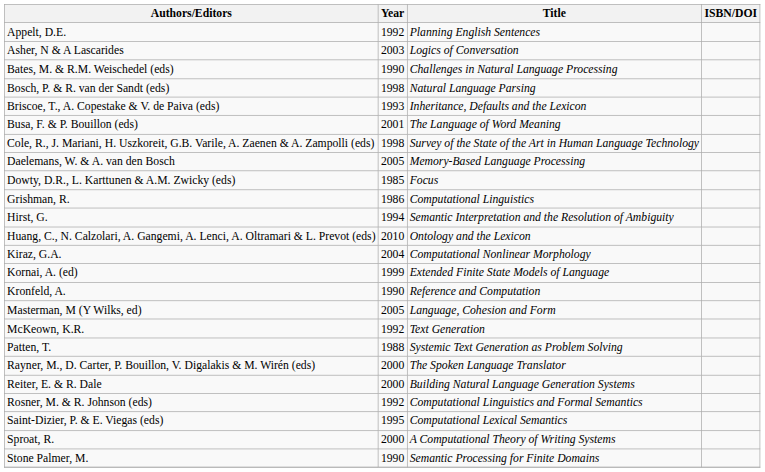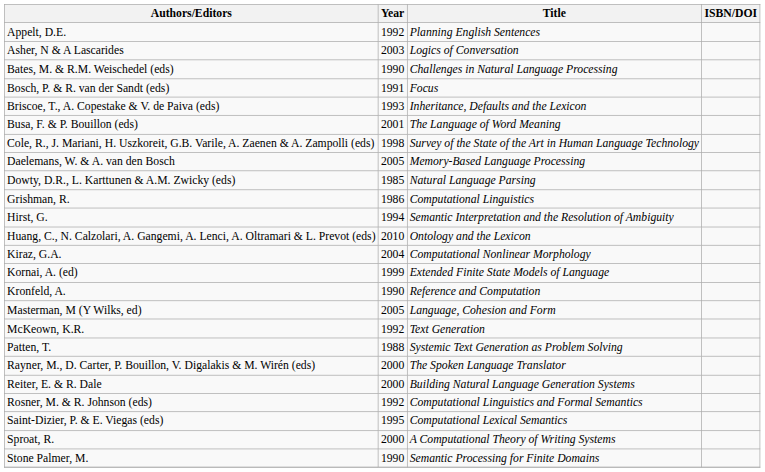Bosch, P. & R. van der Sandt (eds) | Year: 1998 -> 1991
Bosch, P. & R. van der Sandt (eds) | Title: Natural Language Parsing -> Focus
Dowty, D.R., L. Karttunen & A.M. Zwicky (eds) | Title: Focus -> Natural Language Parsing
